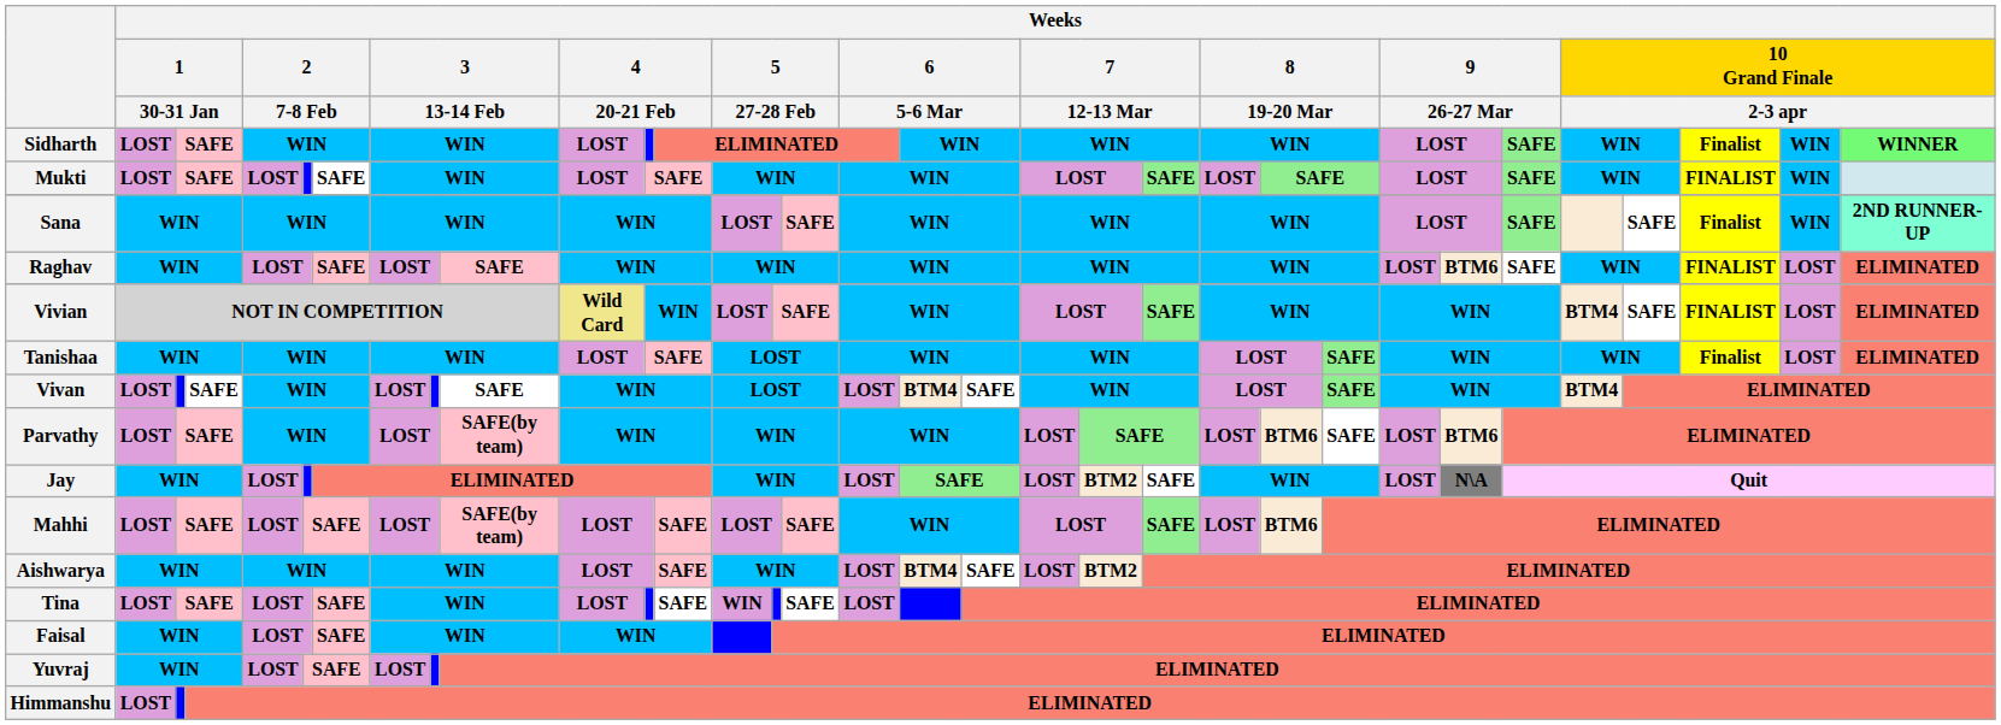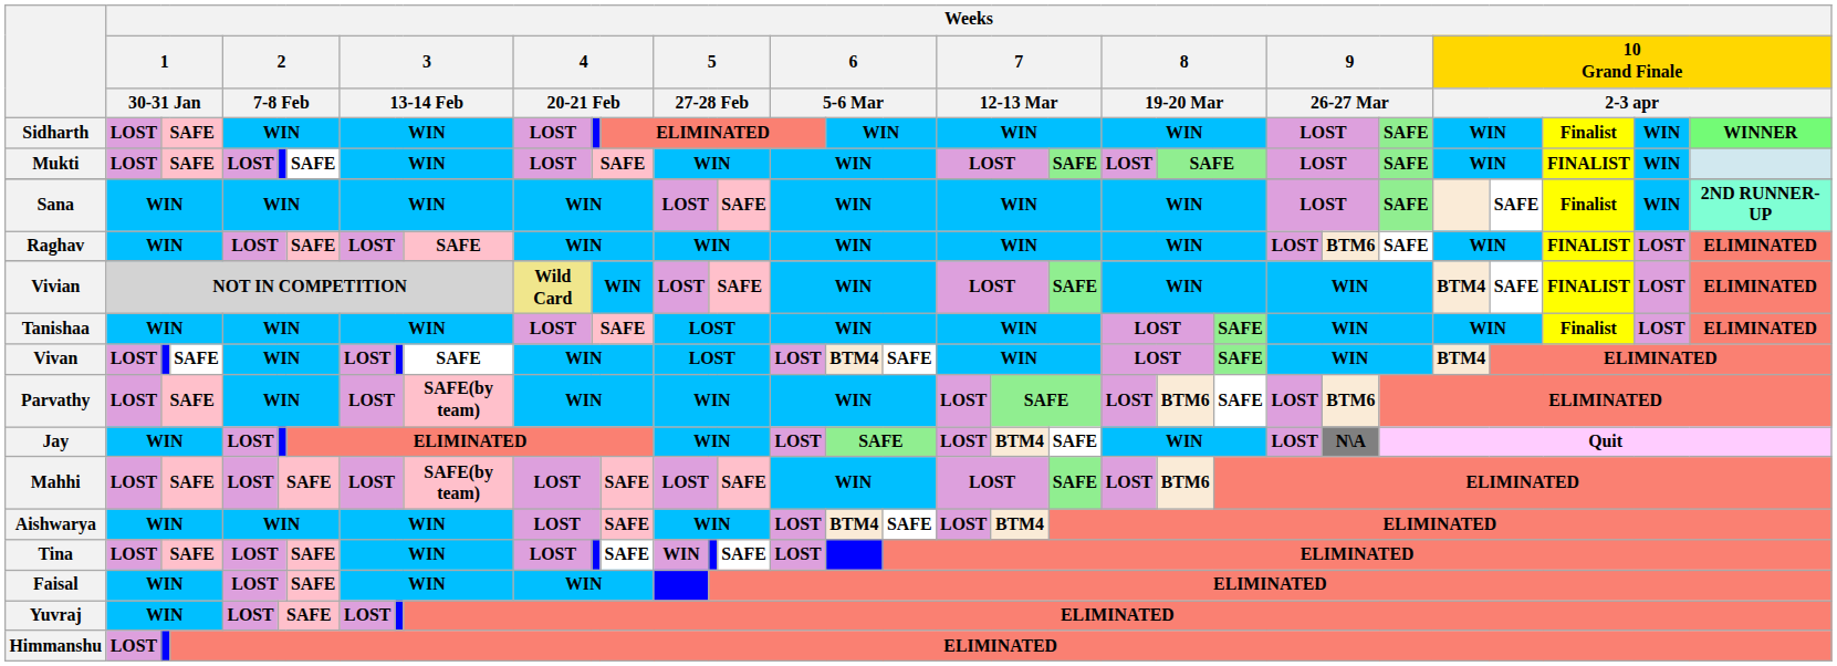Jay | column 21: BTM2 -> BTM4
Aishwarya | column 21: BTM2 -> BTM4
